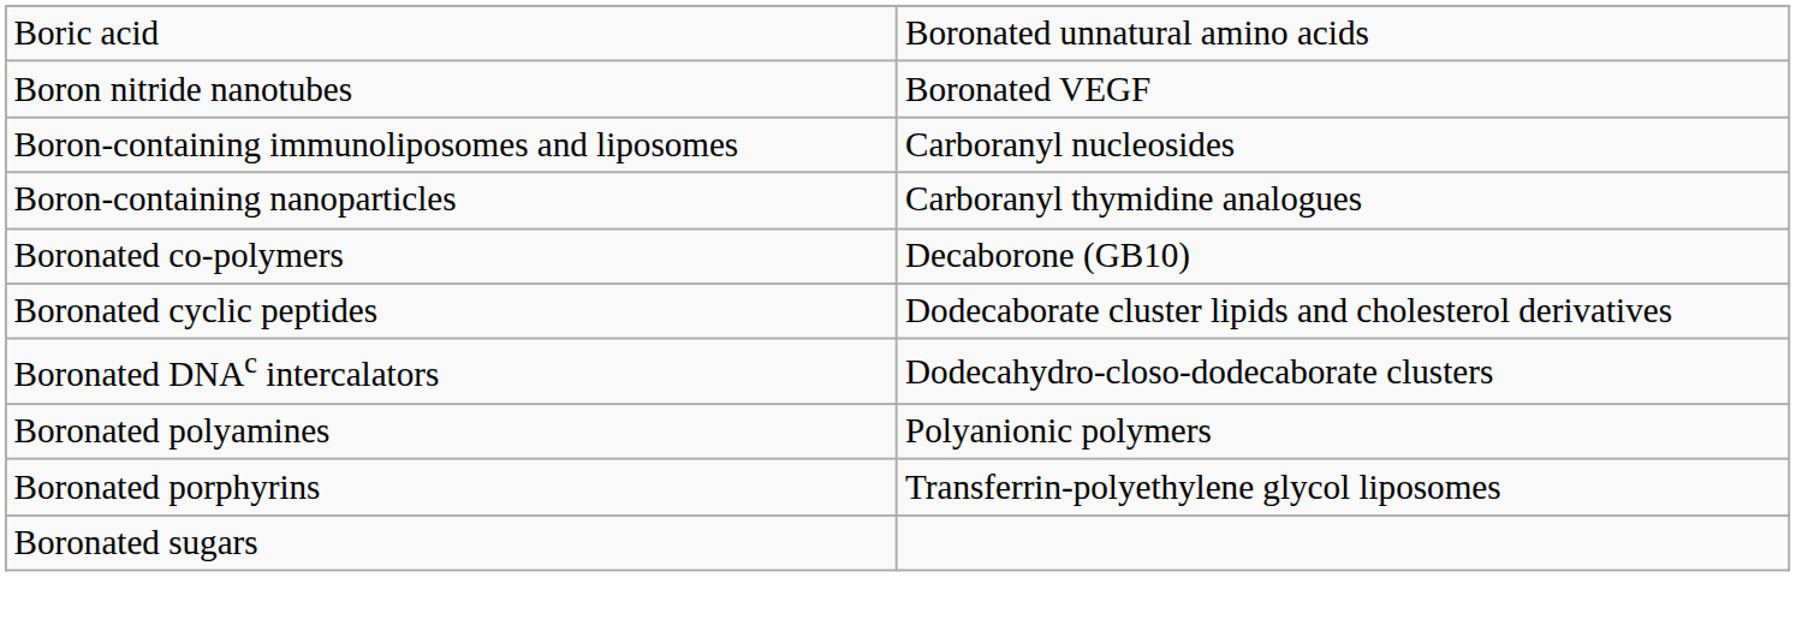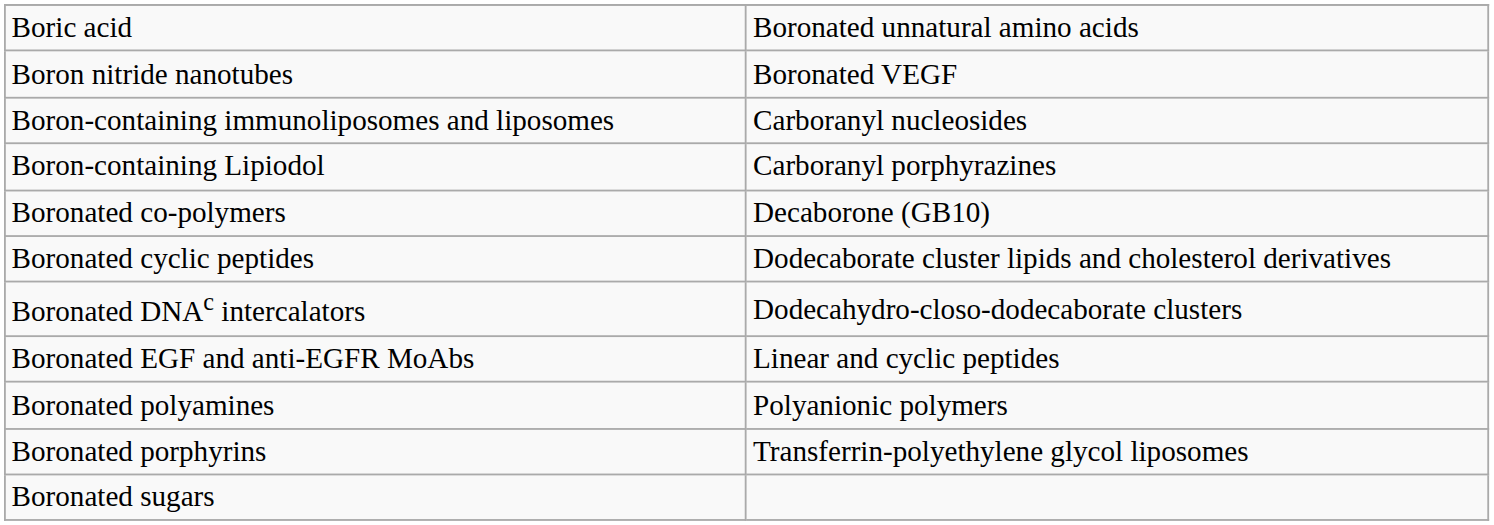+ row: Boron-containing Lipiodol | Carboranyl porphyrazines
- row: Boron-containing nanoparticles | Carboranyl thymidine analogues
+ row: Boronated EGF and anti-EGFR MoAbs | Linear and cyclic peptides
